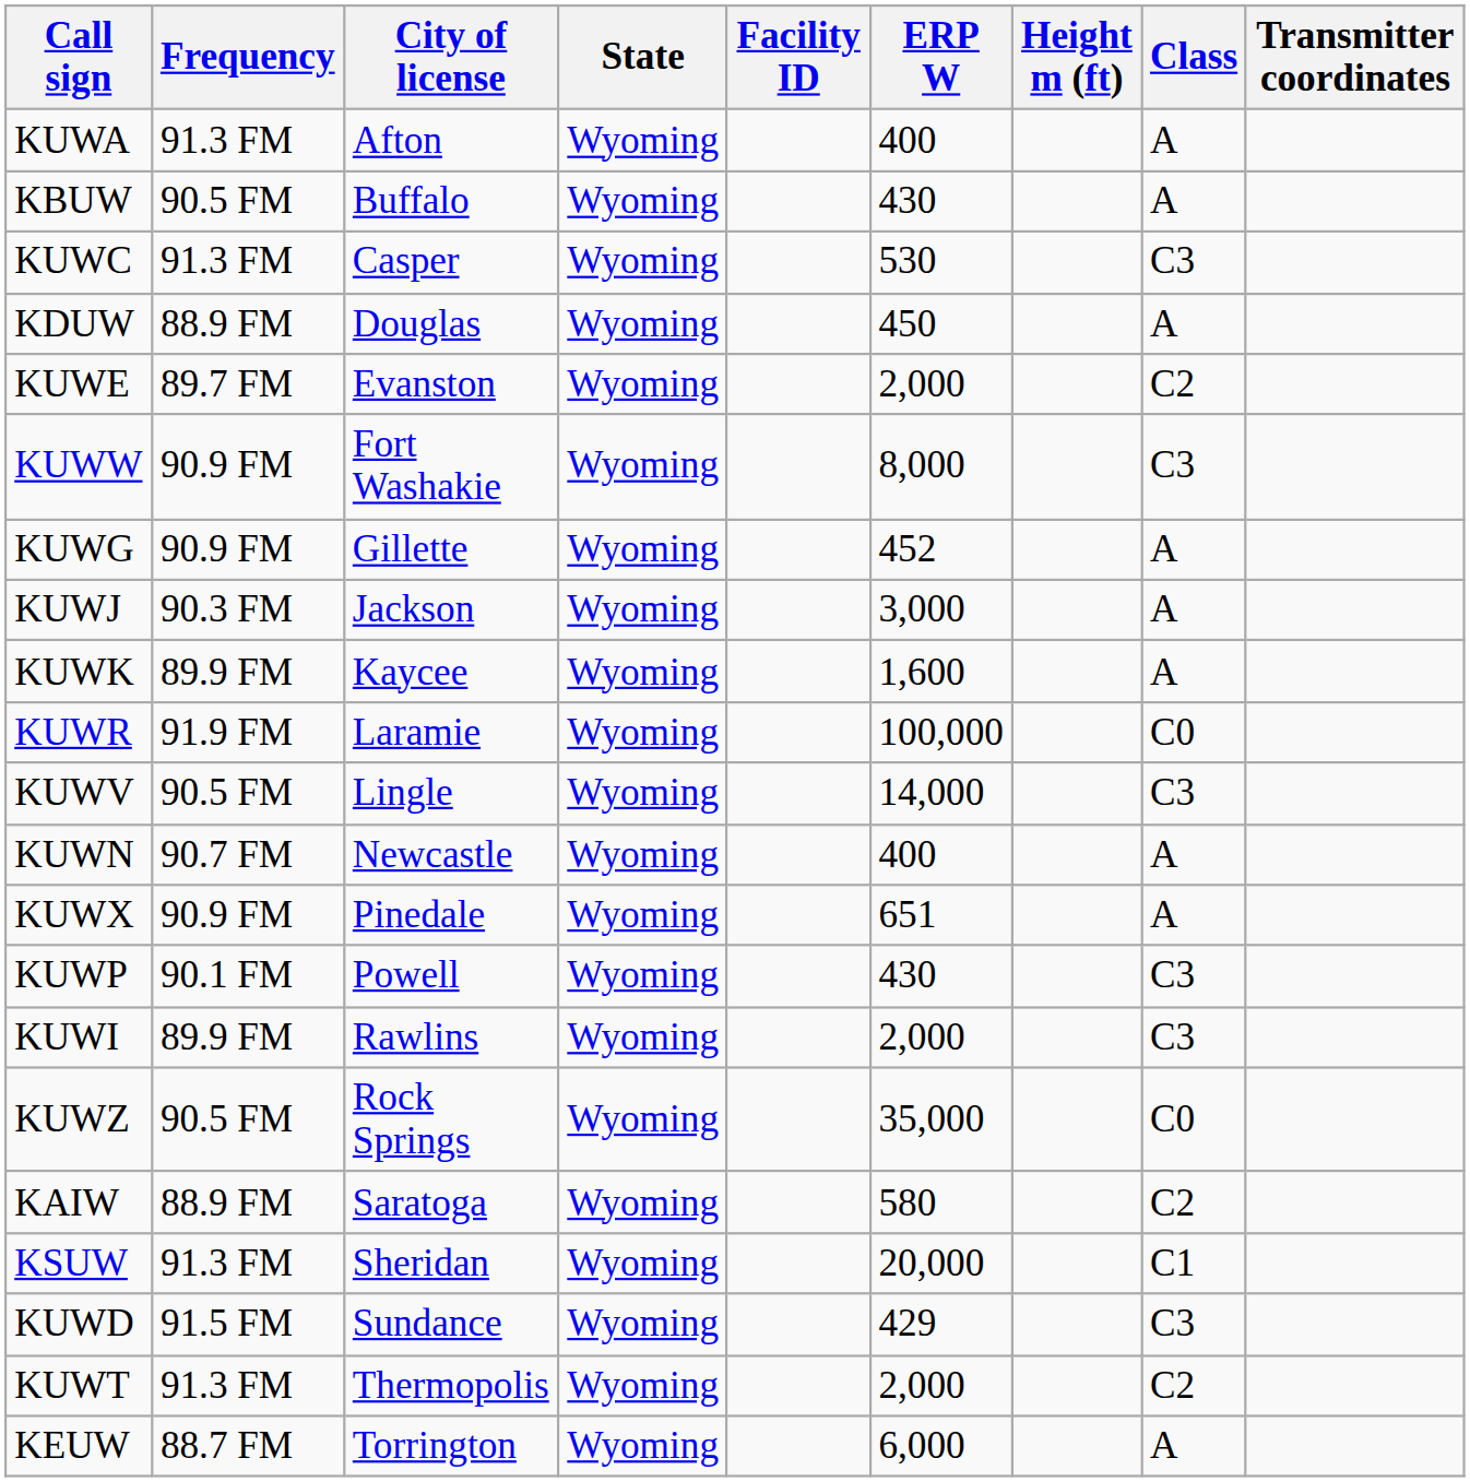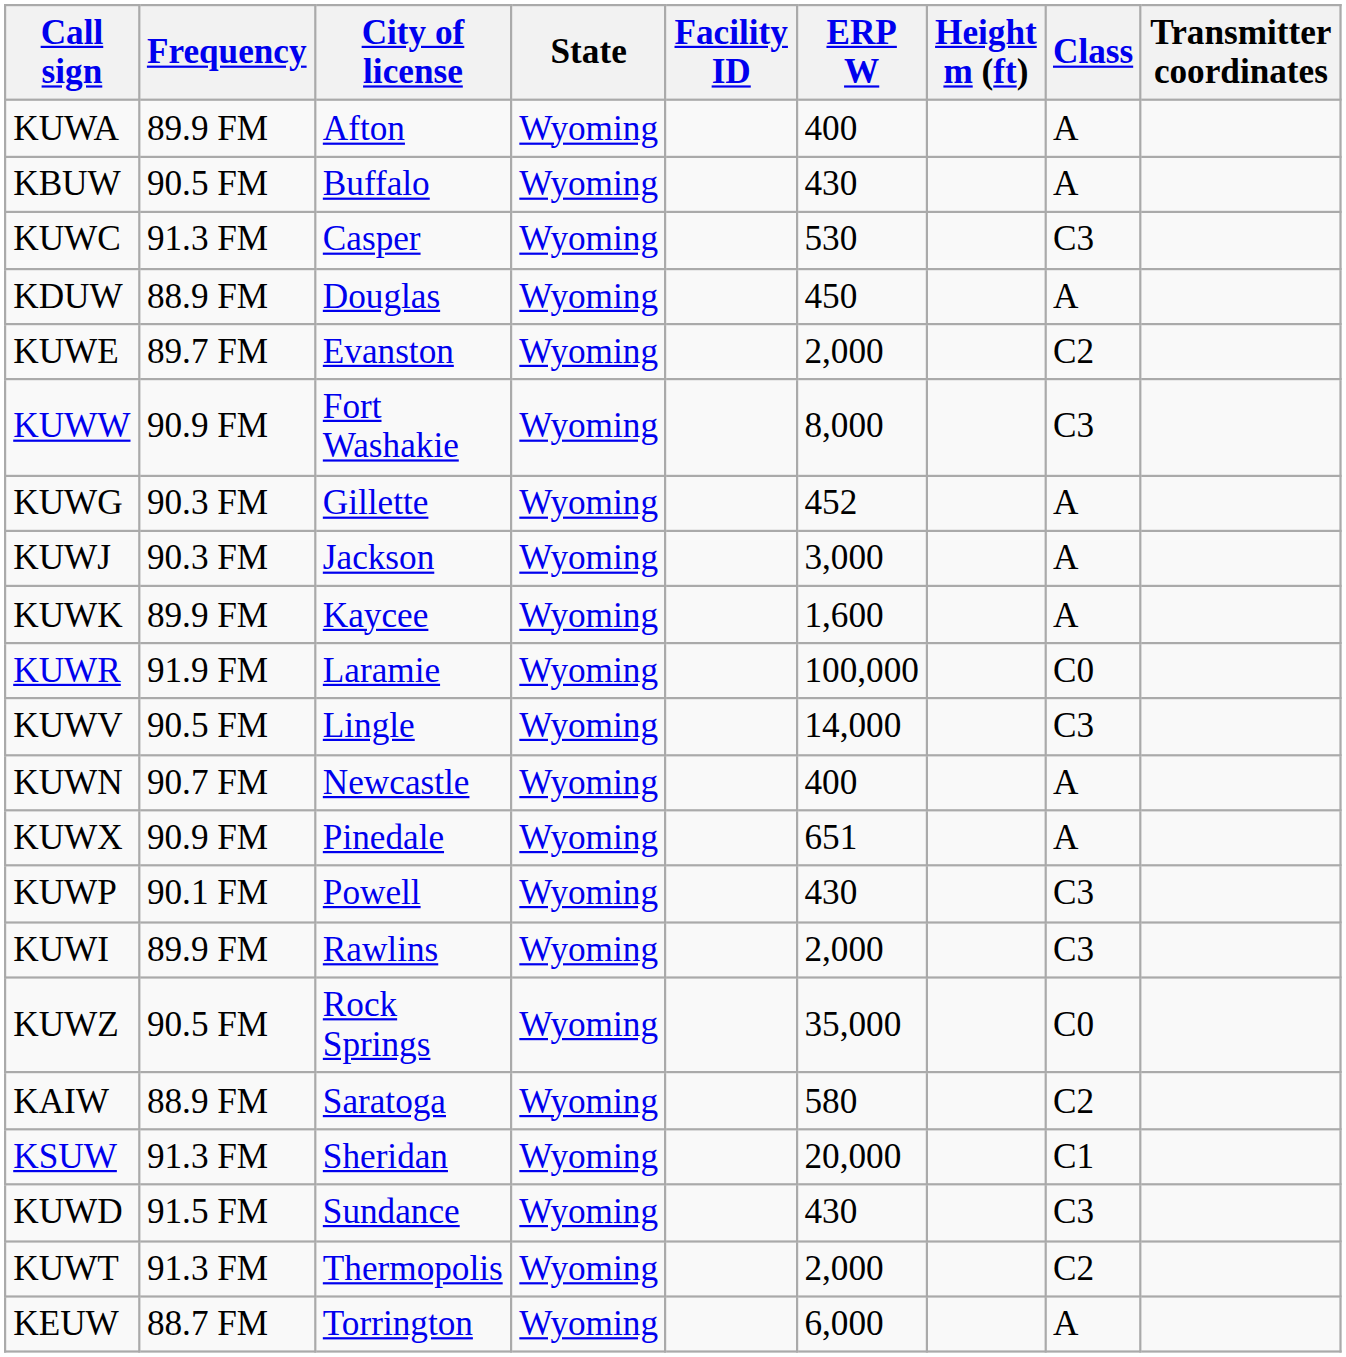KUWA | Frequency: 91.3 FM -> 89.9 FM
KUWG | Frequency: 90.9 FM -> 90.3 FM
KUWD | ERP W: 429 -> 430
